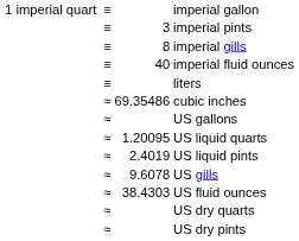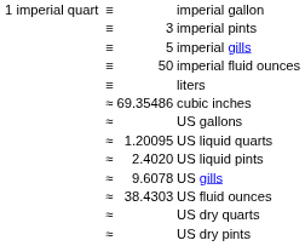imperial gills | column 3: 8 -> 5
imperial fluid ounces | column 3: 40 -> 50
US liquid pints | column 3: 2.4019 -> 2.4020
